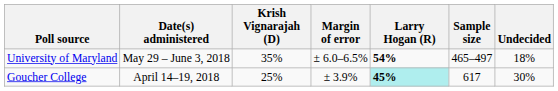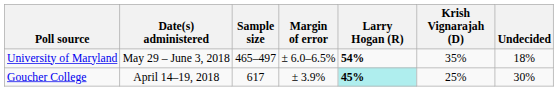columns swapped: Sample size <-> Krish Vignarajah (D)
